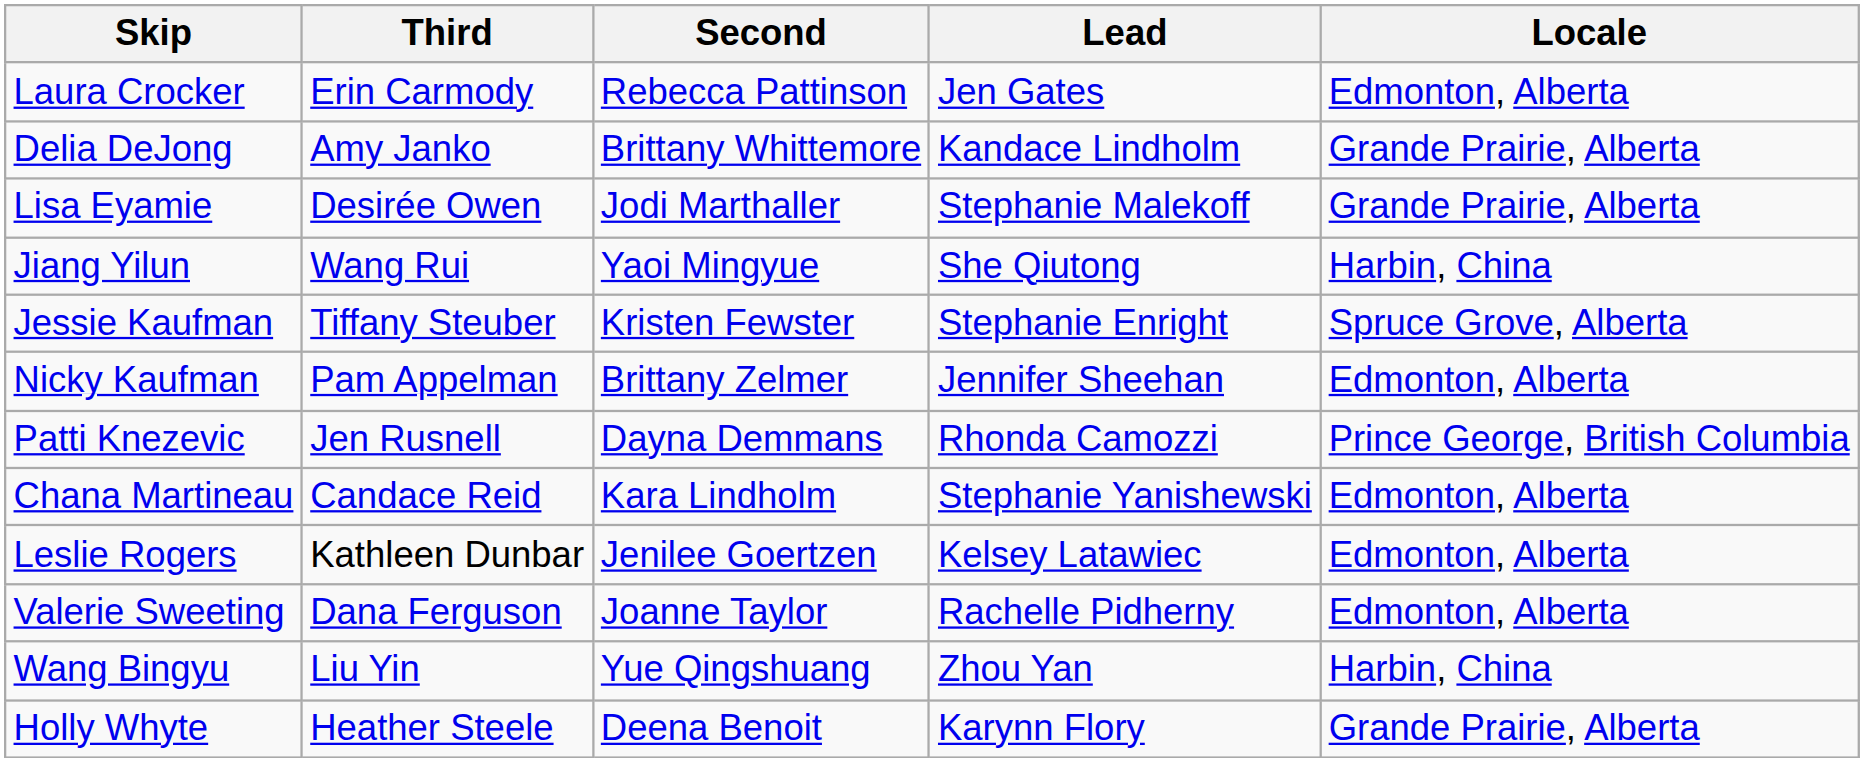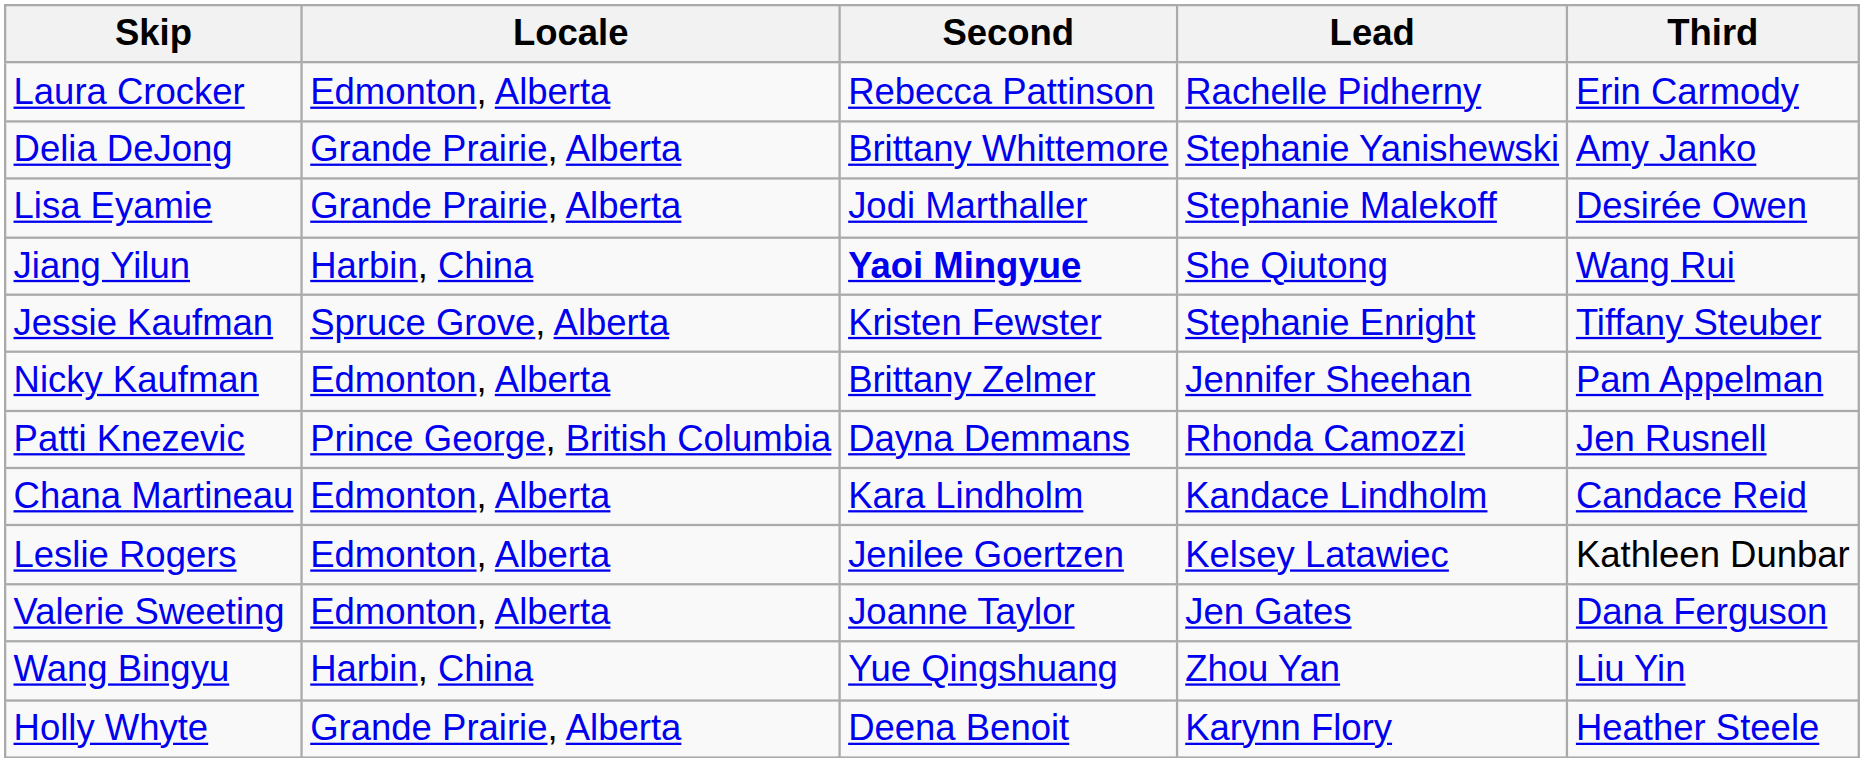columns swapped: Third <-> Locale
Laura Crocker | Lead: Jen Gates -> Rachelle Pidherny
Delia DeJong | Lead: Kandace Lindholm -> Stephanie Yanishewski
Jiang Yilun | Second: normal -> bold
Chana Martineau | Lead: Stephanie Yanishewski -> Kandace Lindholm
Valerie Sweeting | Lead: Rachelle Pidherny -> Jen Gates
